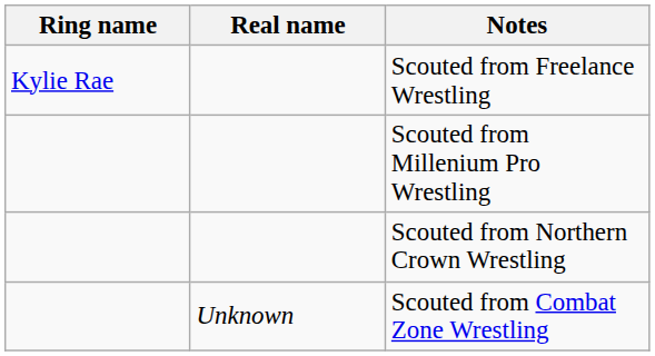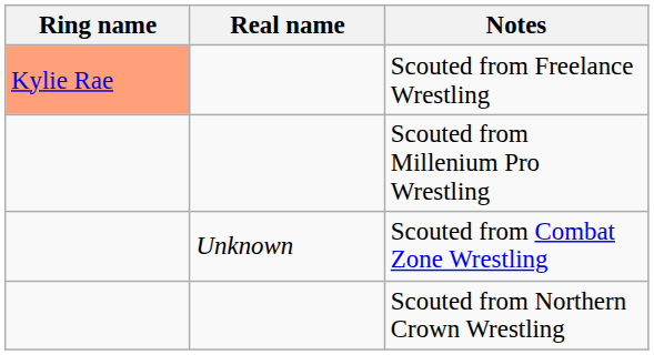Scouted from Freelance Wrestling | Ring name: no background -> lightsalmon background
rows swapped: Scouted from Combat Zone Wrestling <-> Scouted from Northern Crown Wrestling
